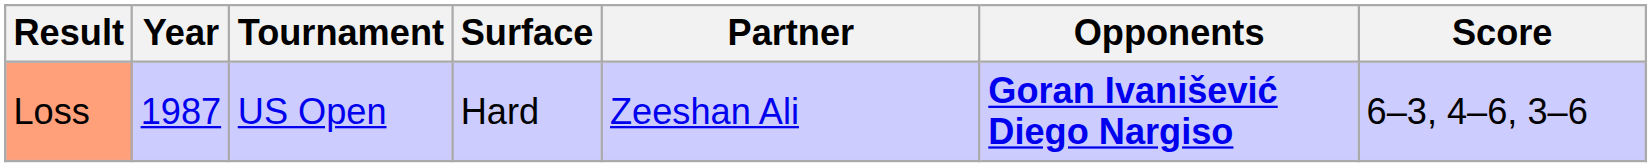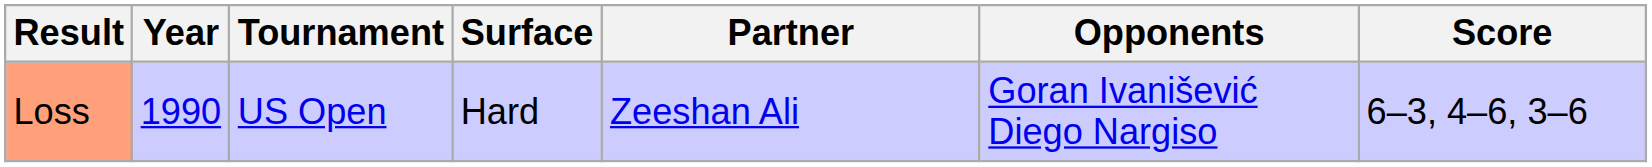Loss | Year: 1987 -> 1990
Loss | Opponents: bold -> normal
